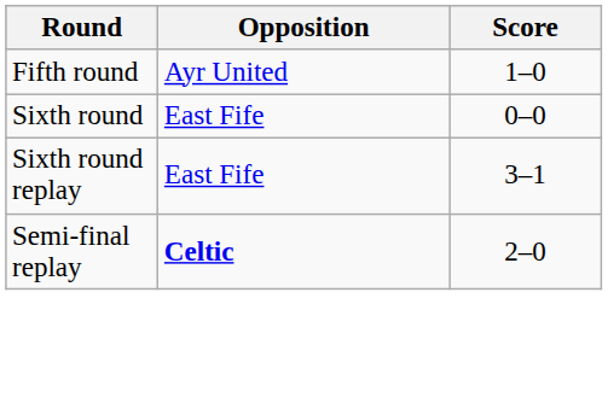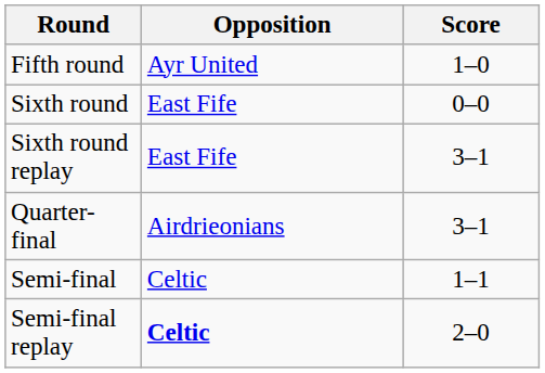+ row: Quarter-final | Airdrieonians | 3–1
+ row: Semi-final | Celtic | 1–1
